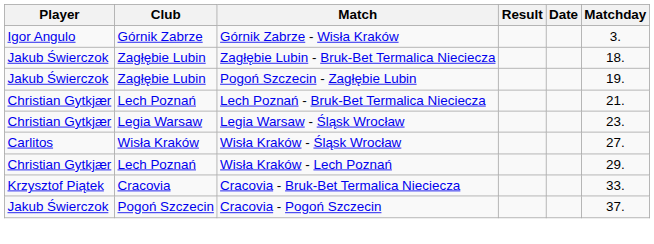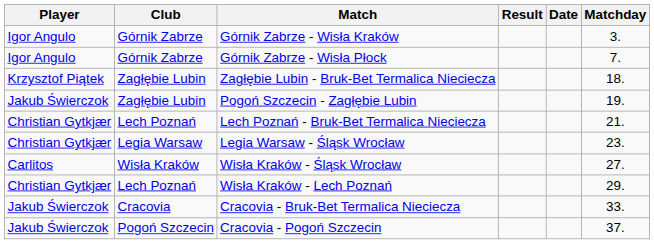+ row: Igor Angulo | Górnik Zabrze | Górnik Zabrze - Wisła Płock | 7.
Zagłębie Lubin - Bruk-Bet Termalica Nieciecza | Player: Jakub Świerczok -> Krzysztof Piątek
Cracovia - Bruk-Bet Termalica Nieciecza | Player: Krzysztof Piątek -> Jakub Świerczok
